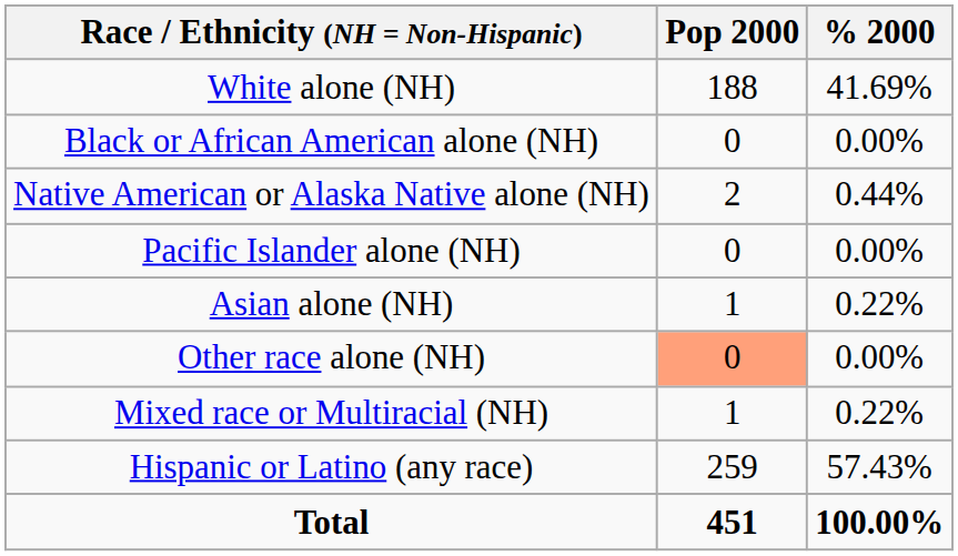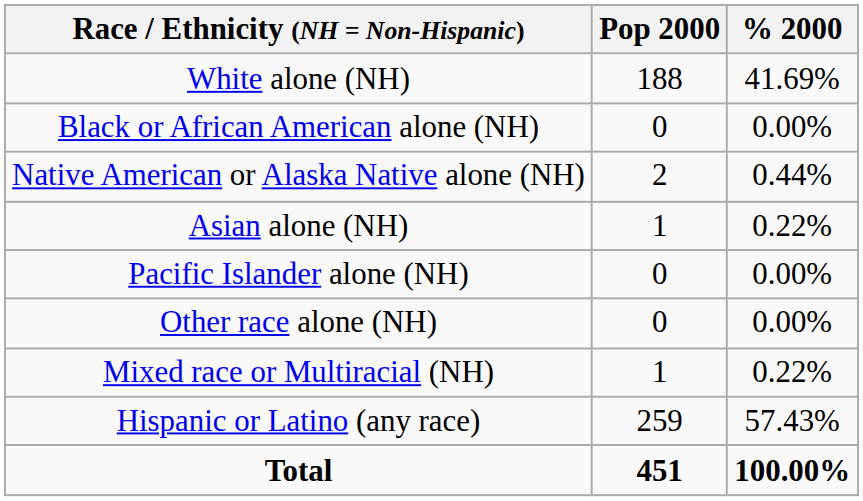rows swapped: Asian alone (NH) <-> Pacific Islander alone (NH)
Other race alone (NH) | Pop 2000: lightsalmon background -> no background
